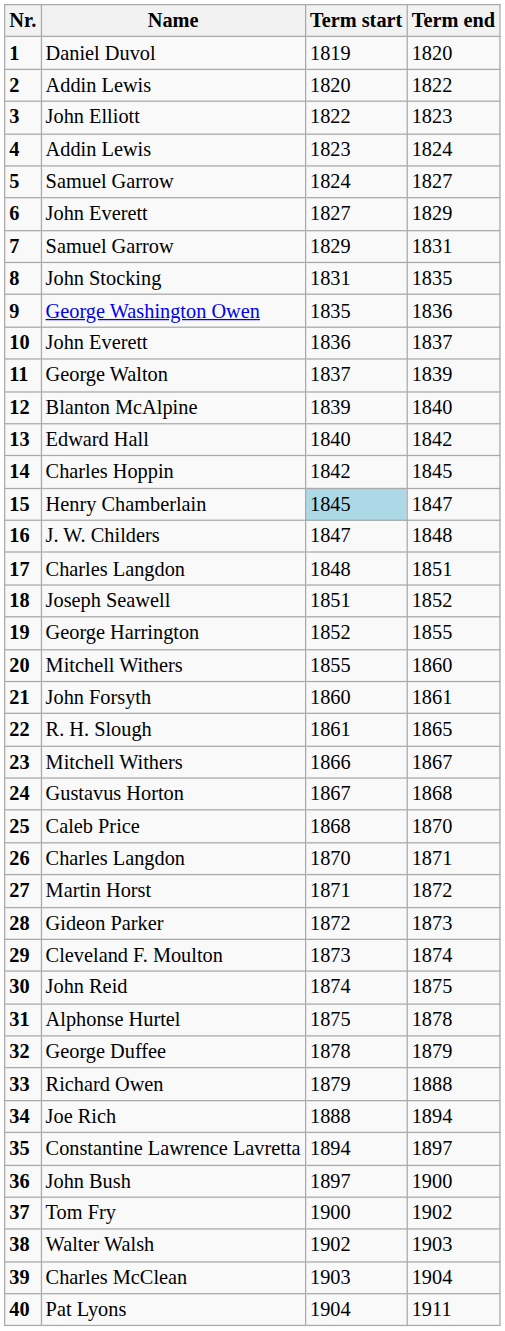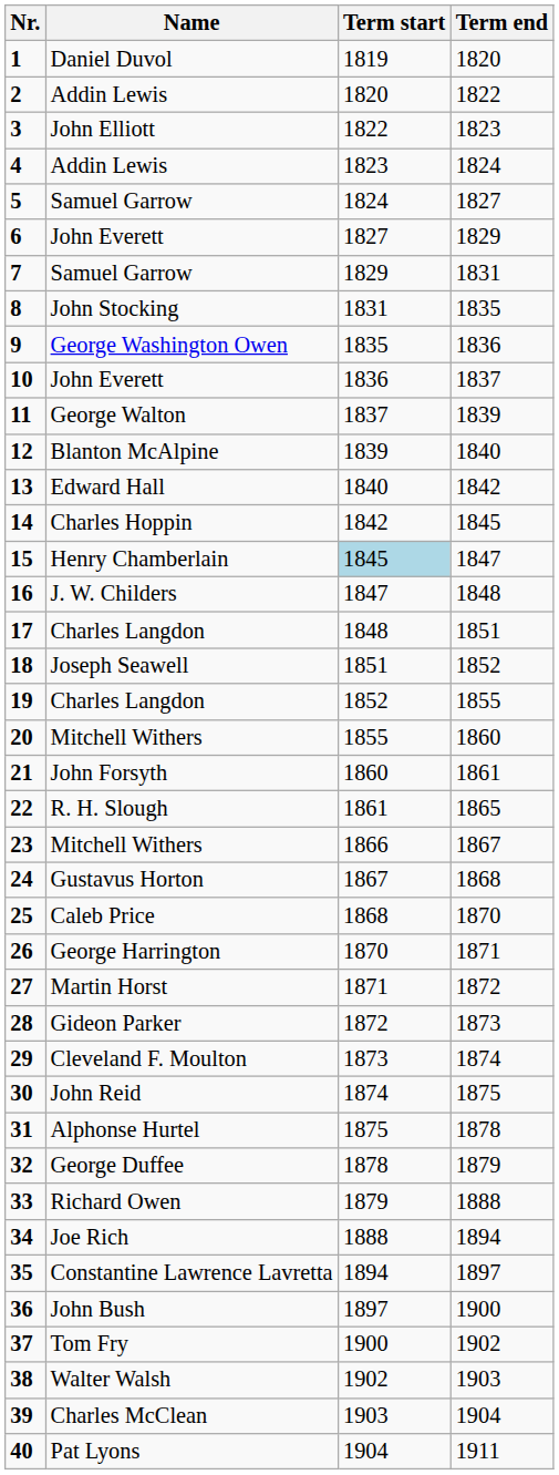19 | Name: George Harrington -> Charles Langdon
26 | Name: Charles Langdon -> George Harrington
